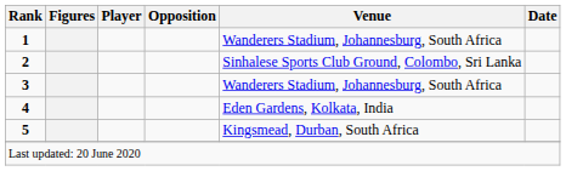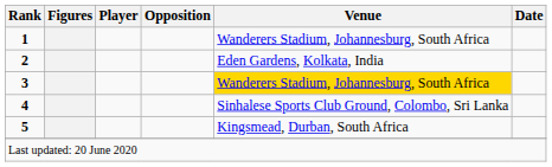2 | Venue: Sinhalese Sports Club Ground, Colombo, Sri Lanka -> Eden Gardens, Kolkata, India
3 | Venue: no background -> gold background
4 | Venue: Eden Gardens, Kolkata, India -> Sinhalese Sports Club Ground, Colombo, Sri Lanka
